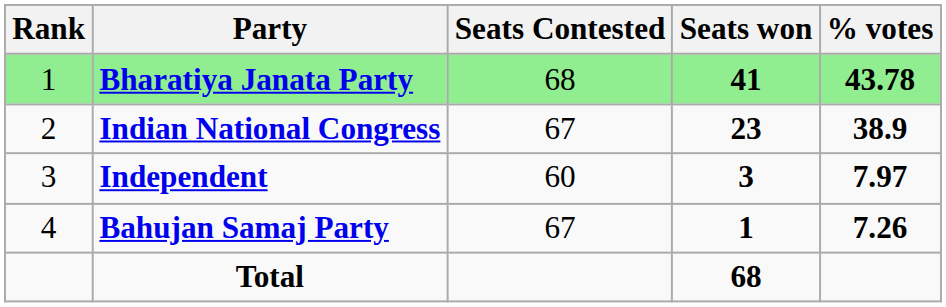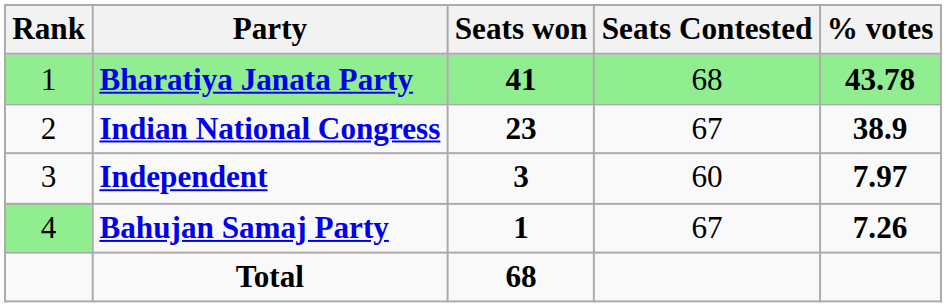columns swapped: Seats Contested <-> Seats won
Bahujan Samaj Party | Rank: no background -> lightgreen background
